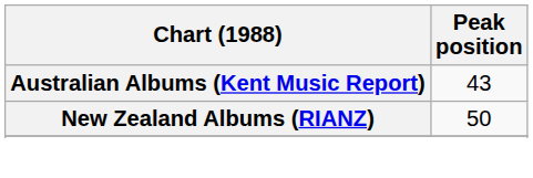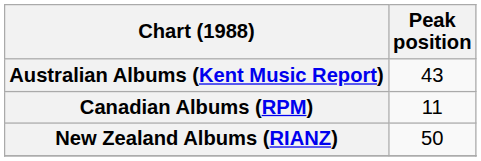+ row: Canadian Albums (RPM) | 11
